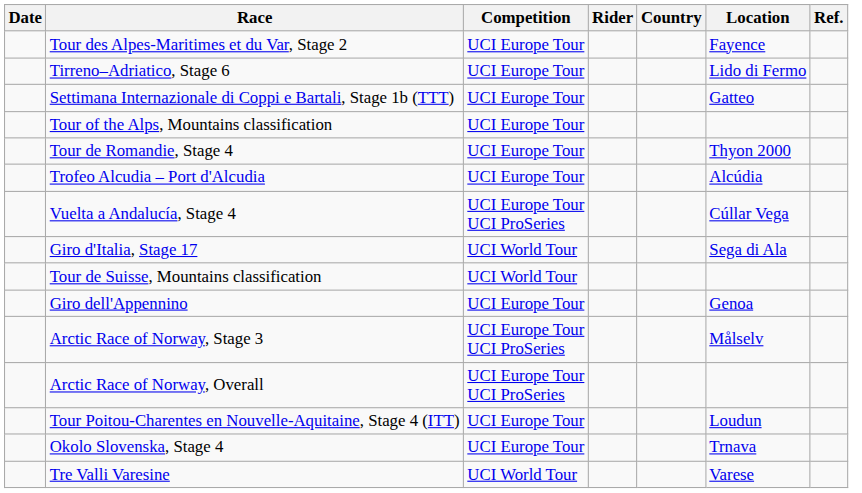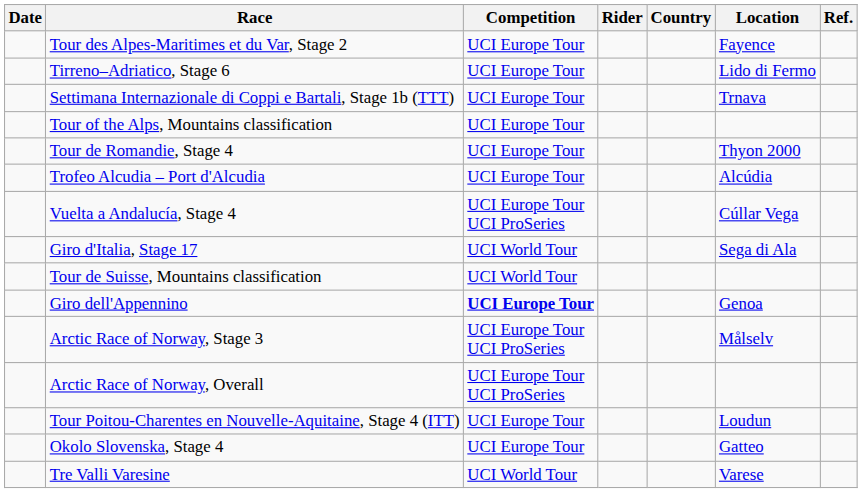Settimana Internazionale di Coppi e Bartali, Stage 1b (TTT) | Location: Gatteo -> Trnava
Giro dell'Appennino | Competition: normal -> bold
Okolo Slovenska, Stage 4 | Location: Trnava -> Gatteo
